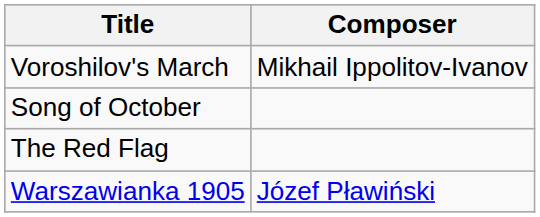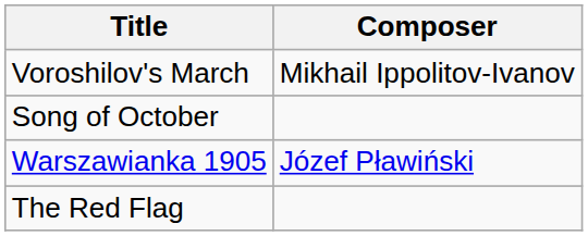rows swapped: Warszawianka 1905 <-> The Red Flag
